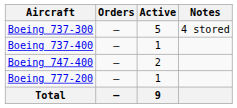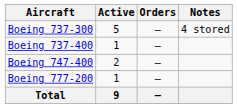columns swapped: Active <-> Orders
